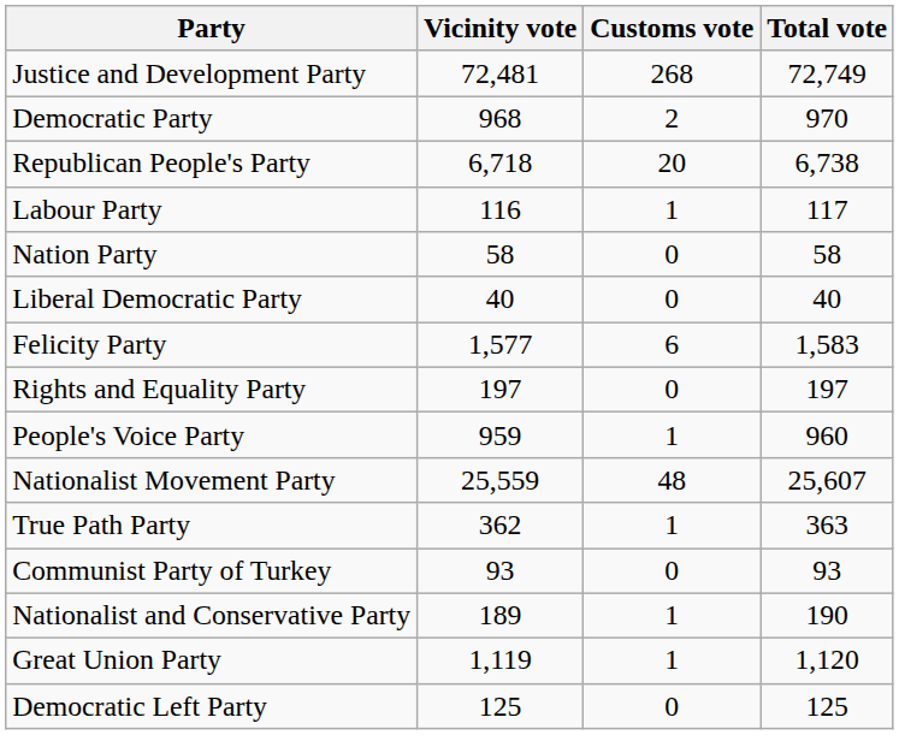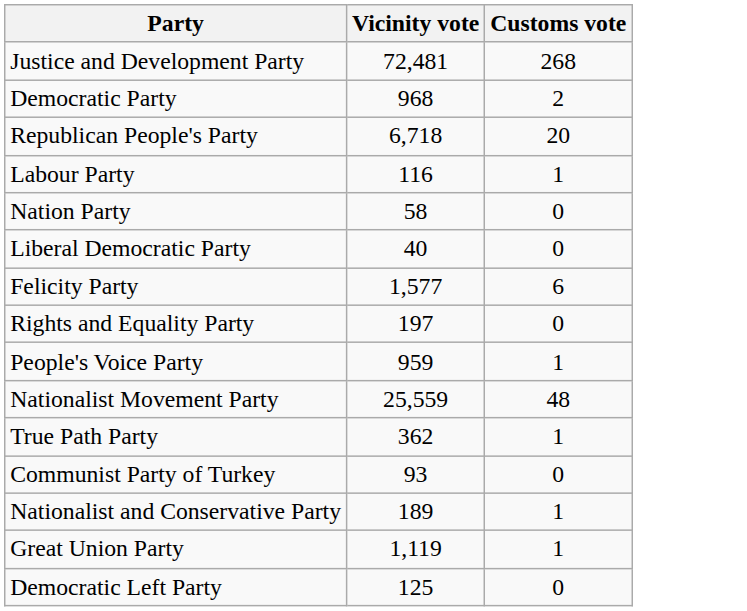- column: Total vote | 72,749 | 970 | 6,738 | 117 | 58 | 40 | 1,583 | 197 | 960 | 25,607 | 363 | 93 | 190 | 1,120 | 125
